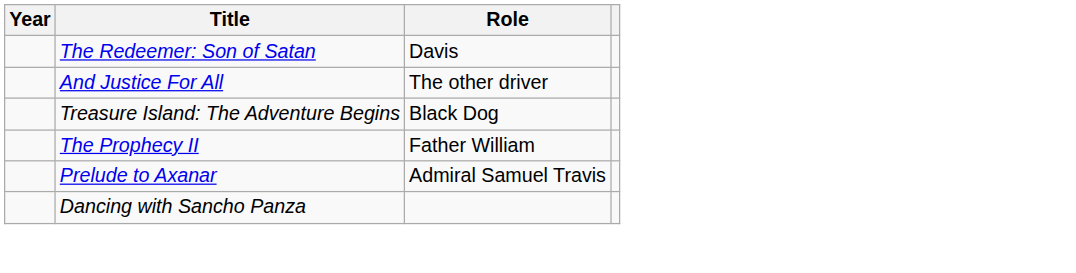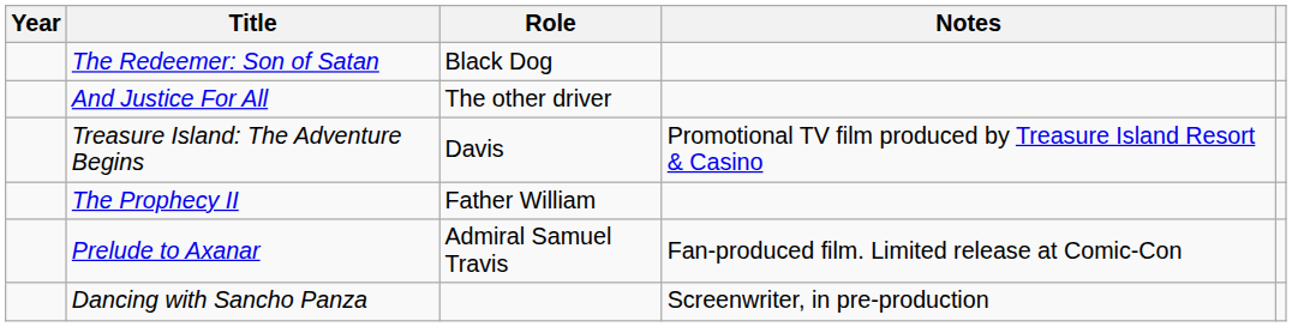+ column: Notes | Promotional TV film produced by Treasure Island Resort & Casino | Fan-produced film. Limited release at Comic-Con | Screenwriter, in pre-production
The Redeemer: Son of Satan | Role: Davis -> Black Dog
Treasure Island: The Adventure Begins | Role: Black Dog -> Davis
